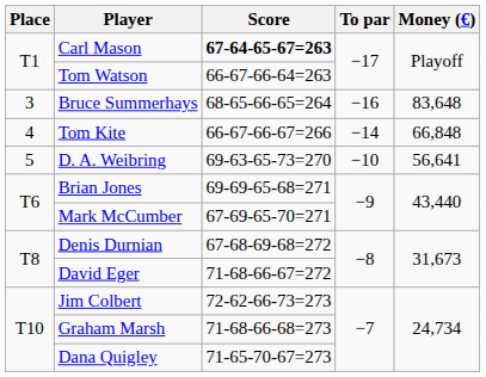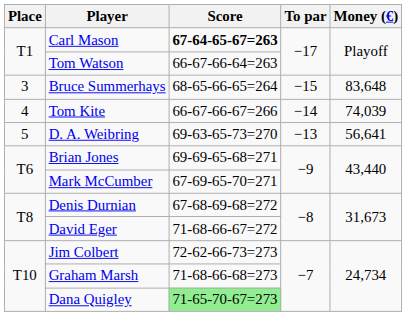Bruce Summerhays | To par: −16 -> −15
Tom Kite | Money (€): 66,848 -> 74,039
D. A. Weibring | To par: −10 -> −13
Dana Quigley | Score: no background -> lightgreen background
